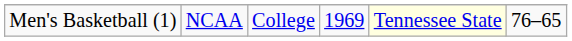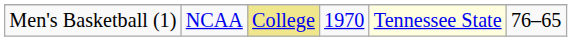Men's Basketball (1) | column 3: no background -> khaki background
Men's Basketball (1) | column 4: 1969 -> 1970
